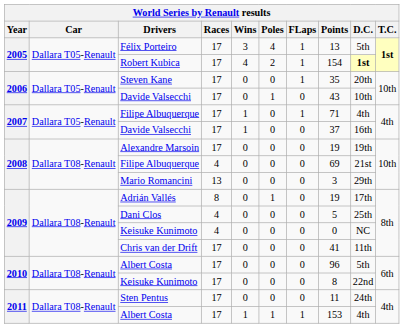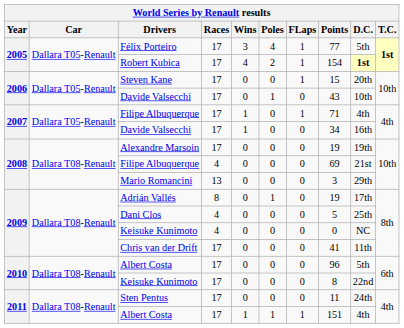Félix Porteiro | Points: 13 -> 77
Steven Kane | Points: 35 -> 15
2007 / Davide Valsecchi | Points: 37 -> 34
2011 / Albert Costa | Points: 153 -> 151
